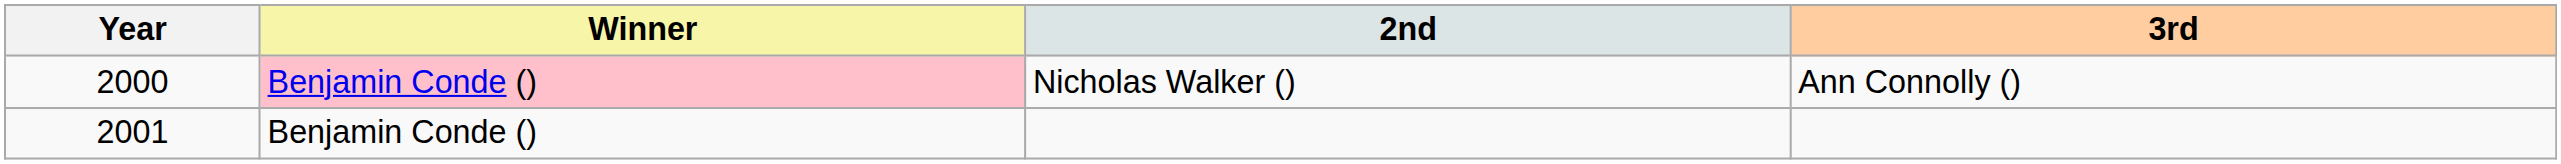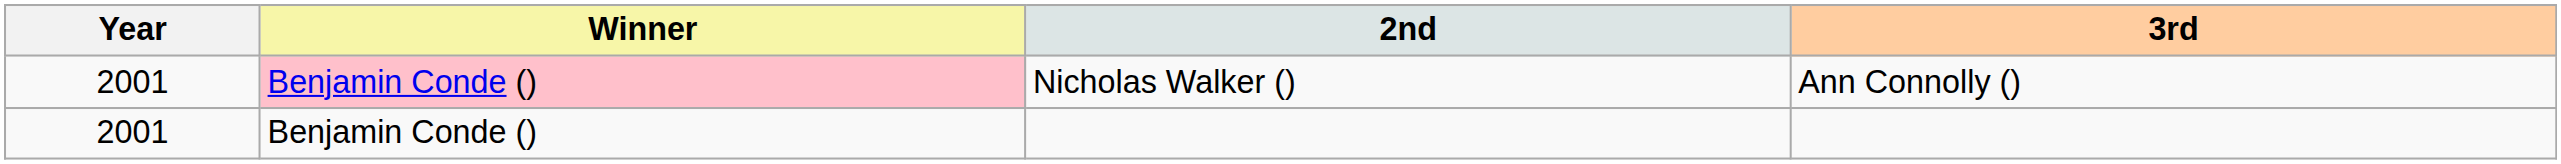Nicholas Walker () | Year: 2000 -> 2001
